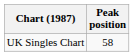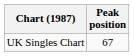UK Singles Chart | Peak position: 58 -> 67
